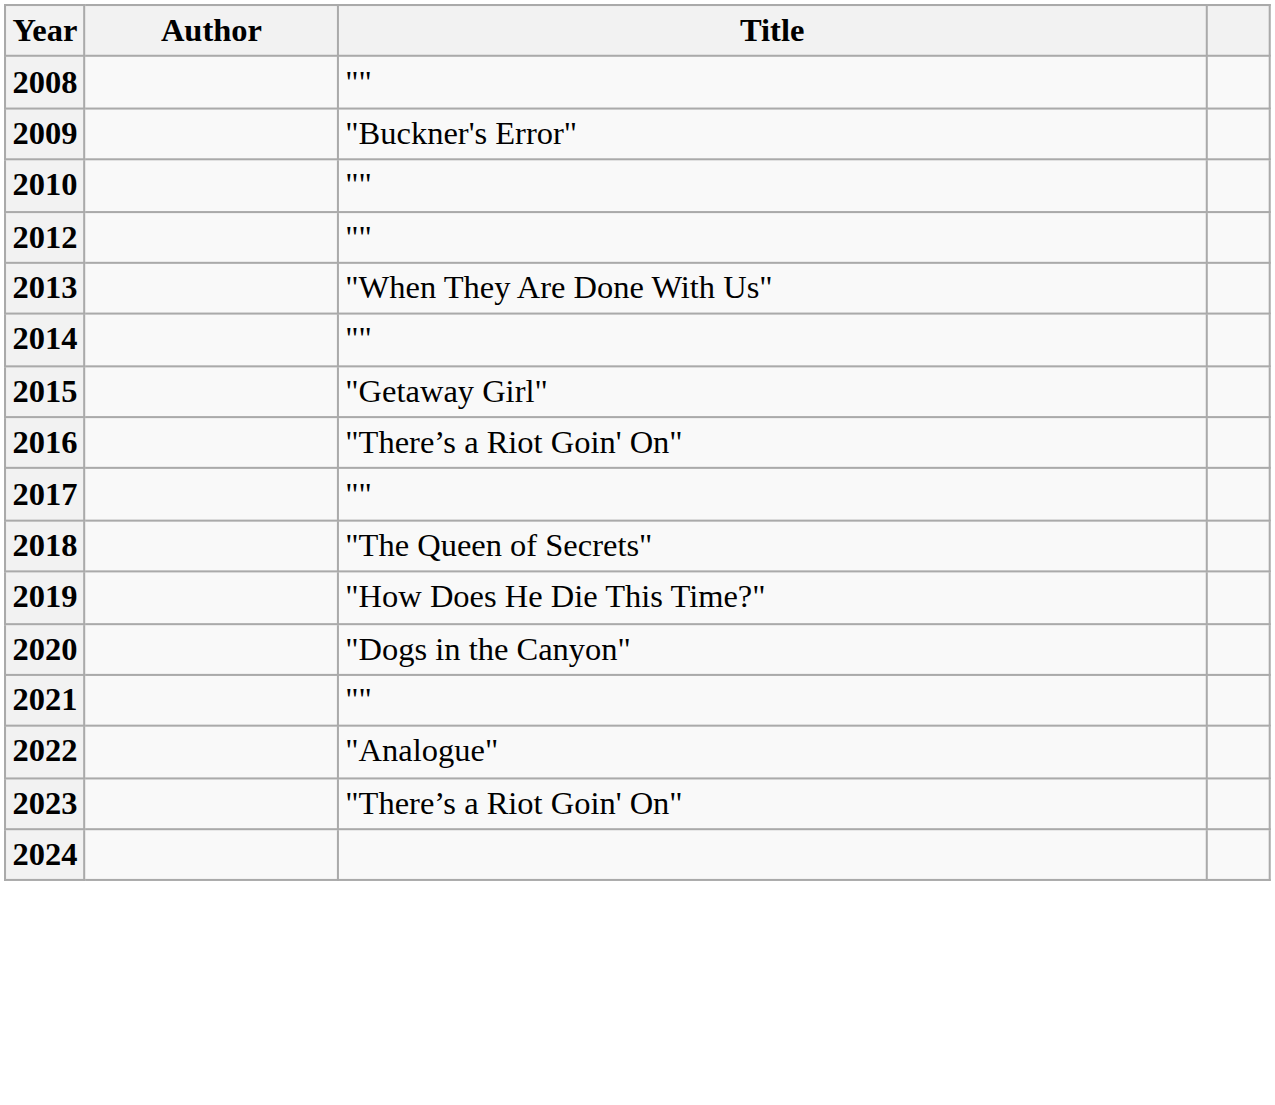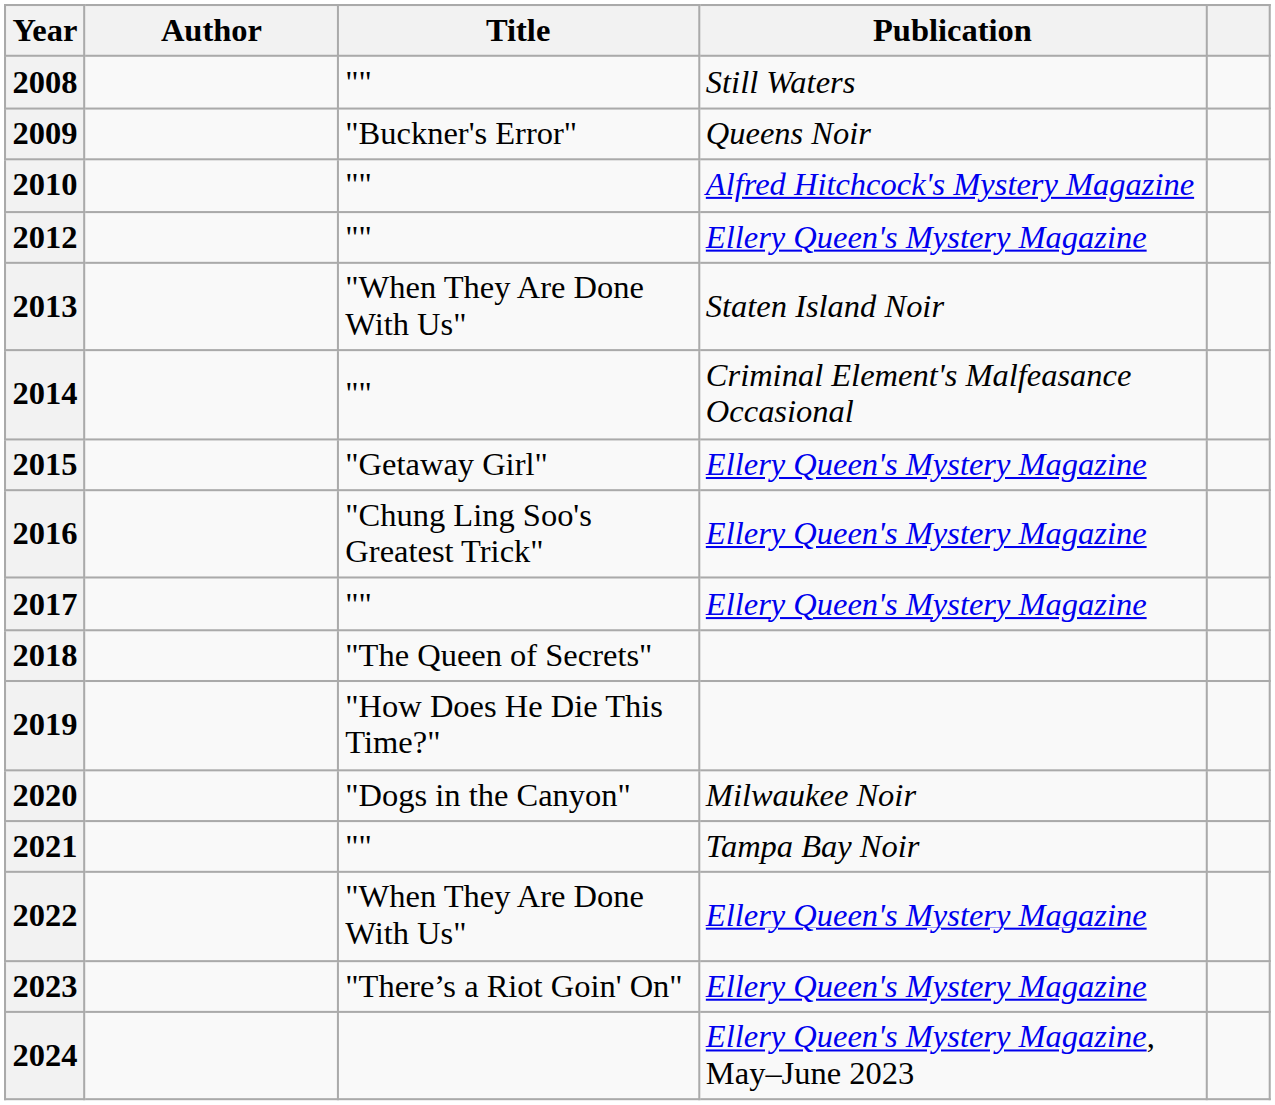+ column: Publication | Still Waters | Queens Noir | Alfred Hitchcock's Mystery Magazine | Ellery Queen's Mystery Magazine | Staten Island Noir | Criminal Element's Malfeasance Occasional | Ellery Queen's Mystery Magazine | Ellery Queen's Mystery Magazine | Ellery Queen's Mystery Magazine | Milwaukee Noir | Tampa Bay Noir | Ellery Queen's Mystery Magazine | Ellery Queen's Mystery Magazine | Ellery Queen's Mystery Magazine, May–June 2023
2016 | Title: "There’s a Riot Goin' On" -> "Chung Ling Soo's Greatest Trick"
2022 | Title: "Analogue" -> "When They Are Done With Us"
